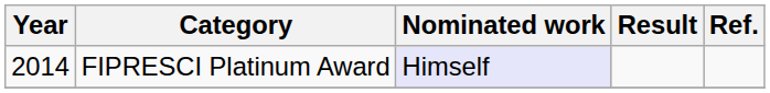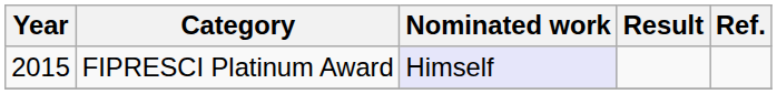FIPRESCI Platinum Award | Year: 2014 -> 2015
